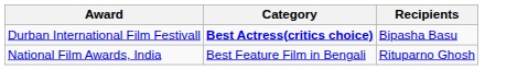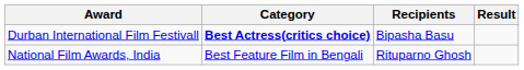+ column: Result
